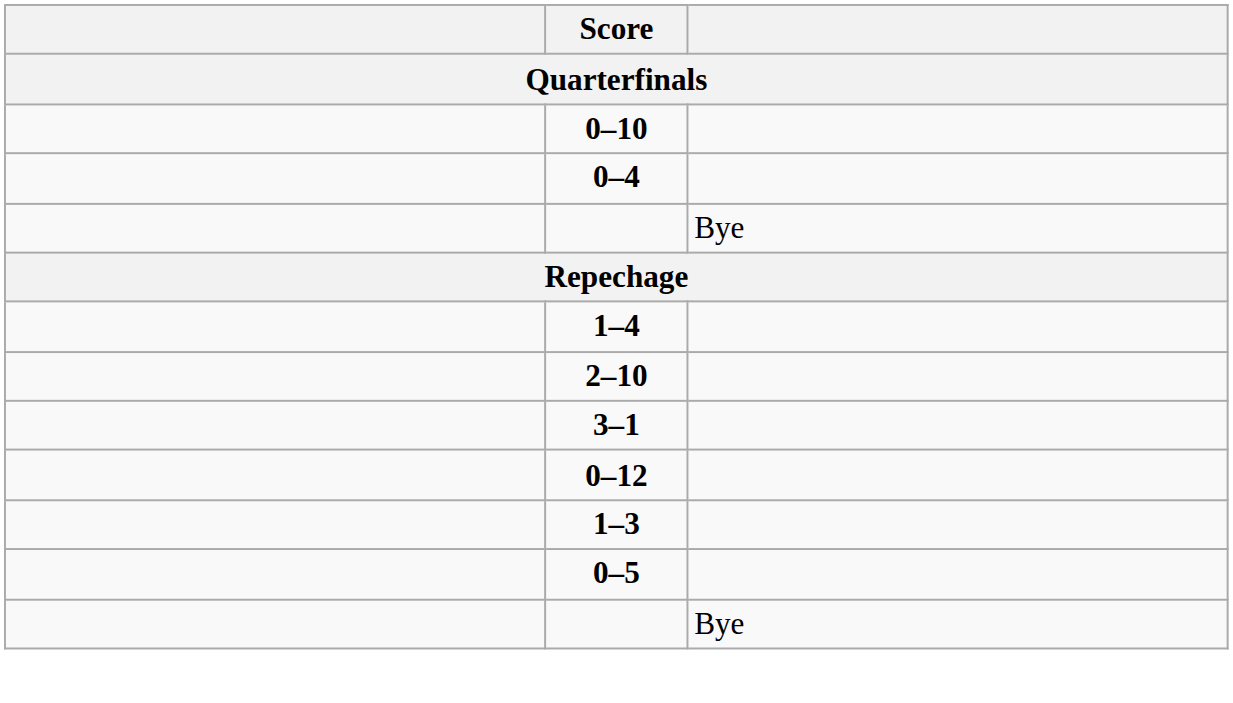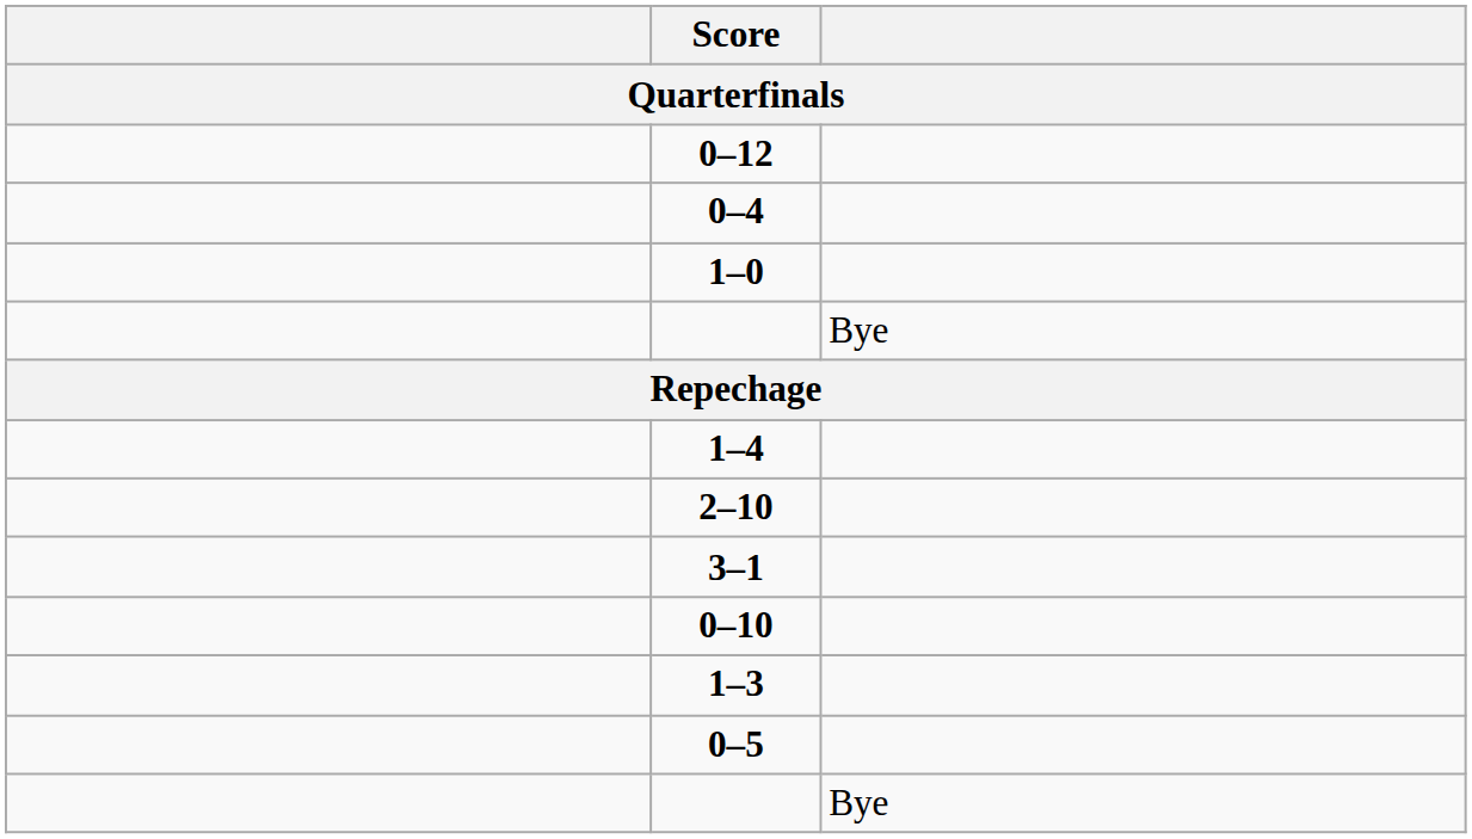rows swapped: 0–12 <-> 0–10
+ row: 1–0
